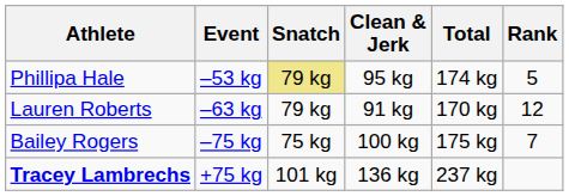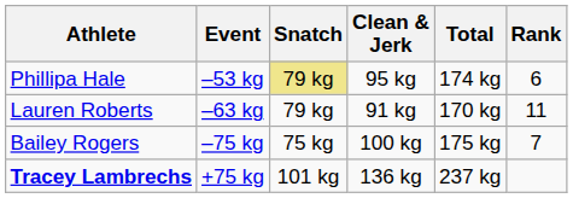Phillipa Hale | Rank: 5 -> 6
Lauren Roberts | Rank: 12 -> 11
